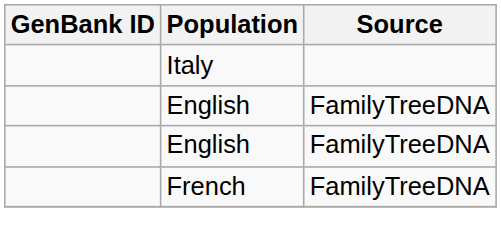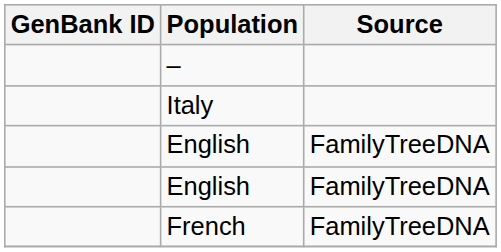+ row: –
